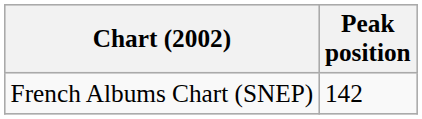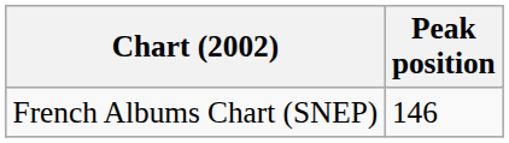French Albums Chart (SNEP) | Peak position: 142 -> 146
